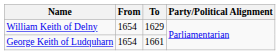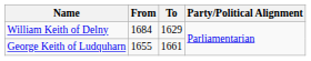William Keith of Delny | From: 1654 -> 1684
George Keith of Ludquharn | From: 1654 -> 1655
